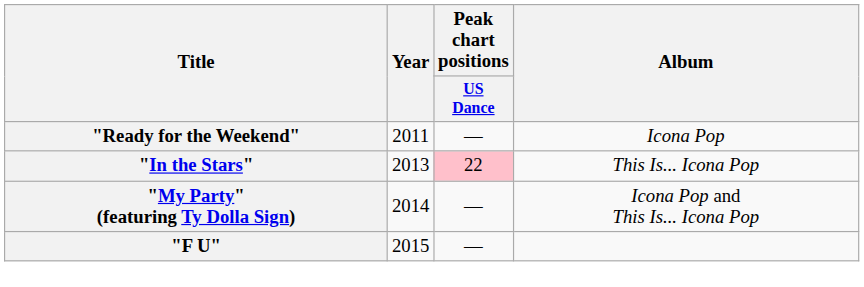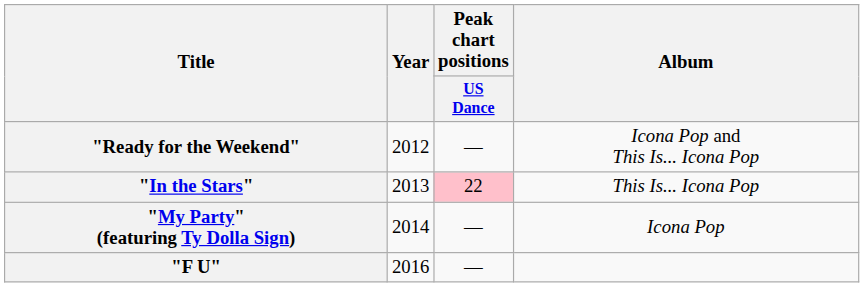"Ready for the Weekend" | Year: 2011 -> 2012
"Ready for the Weekend" | Album: Icona Pop -> Icona Pop and This Is... Icona Pop
"My Party" (featuring Ty Dolla Sign) | Album: Icona Pop and This Is... Icona Pop -> Icona Pop
"F U" | Year: 2015 -> 2016
